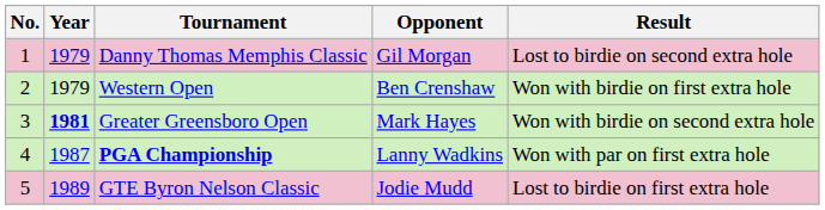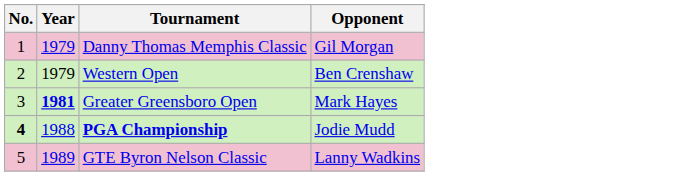- column: Result | Lost to birdie on second extra hole | Won with birdie on first extra hole | Won with birdie on second extra hole | Won with par on first extra hole | Lost to birdie on first extra hole
PGA Championship | No.: normal -> bold
PGA Championship | Year: 1987 -> 1988
PGA Championship | Opponent: Lanny Wadkins -> Jodie Mudd
GTE Byron Nelson Classic | Opponent: Jodie Mudd -> Lanny Wadkins
